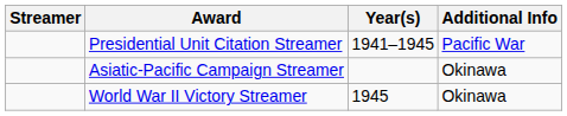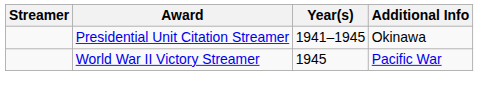Presidential Unit Citation Streamer | Additional Info: Pacific War -> Okinawa
- row: Asiatic-Pacific Campaign Streamer | Okinawa
World War II Victory Streamer | Additional Info: Okinawa -> Pacific War
